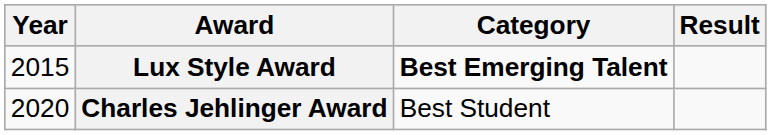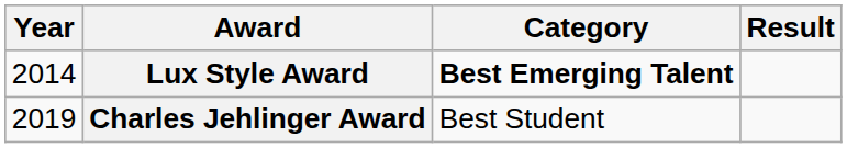Lux Style Award | Year: 2015 -> 2014
Charles Jehlinger Award | Year: 2020 -> 2019
